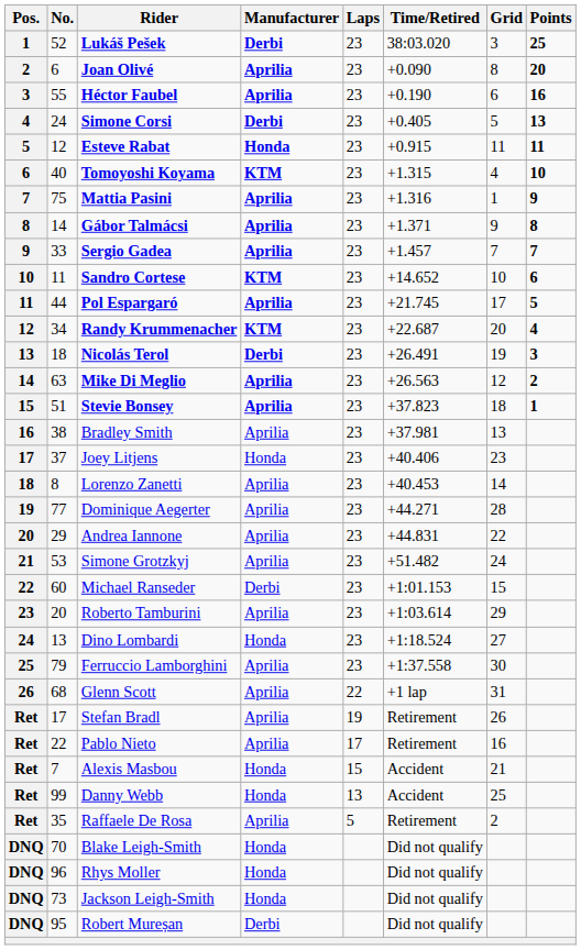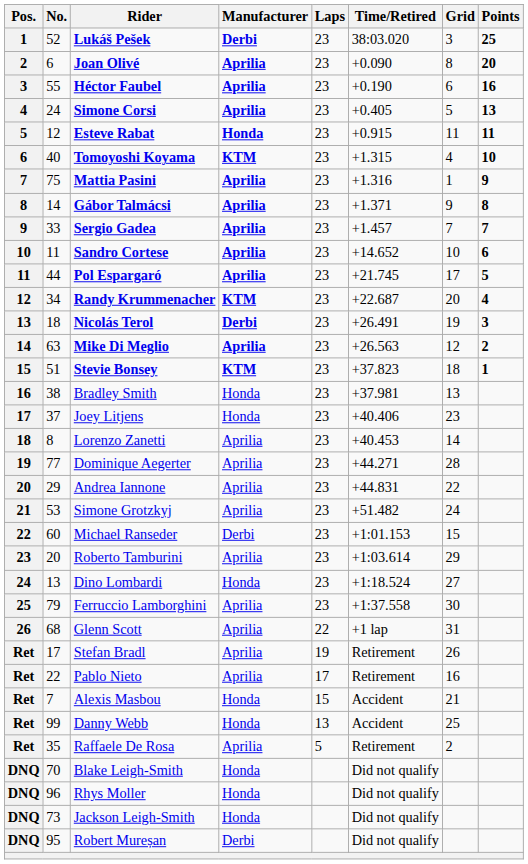Simone Corsi | Manufacturer: Derbi -> Aprilia
Sandro Cortese | Manufacturer: KTM -> Aprilia
Stevie Bonsey | Manufacturer: Aprilia -> KTM
Bradley Smith | Manufacturer: Aprilia -> Honda
